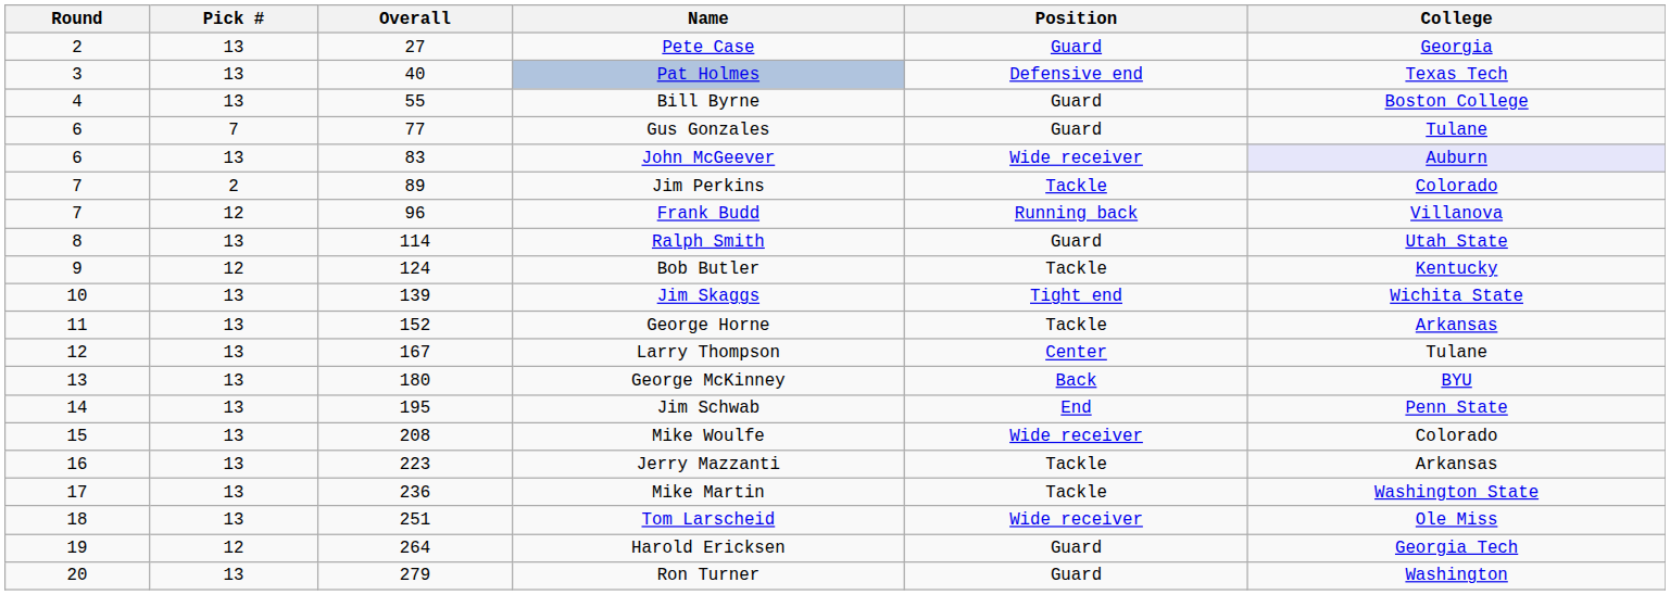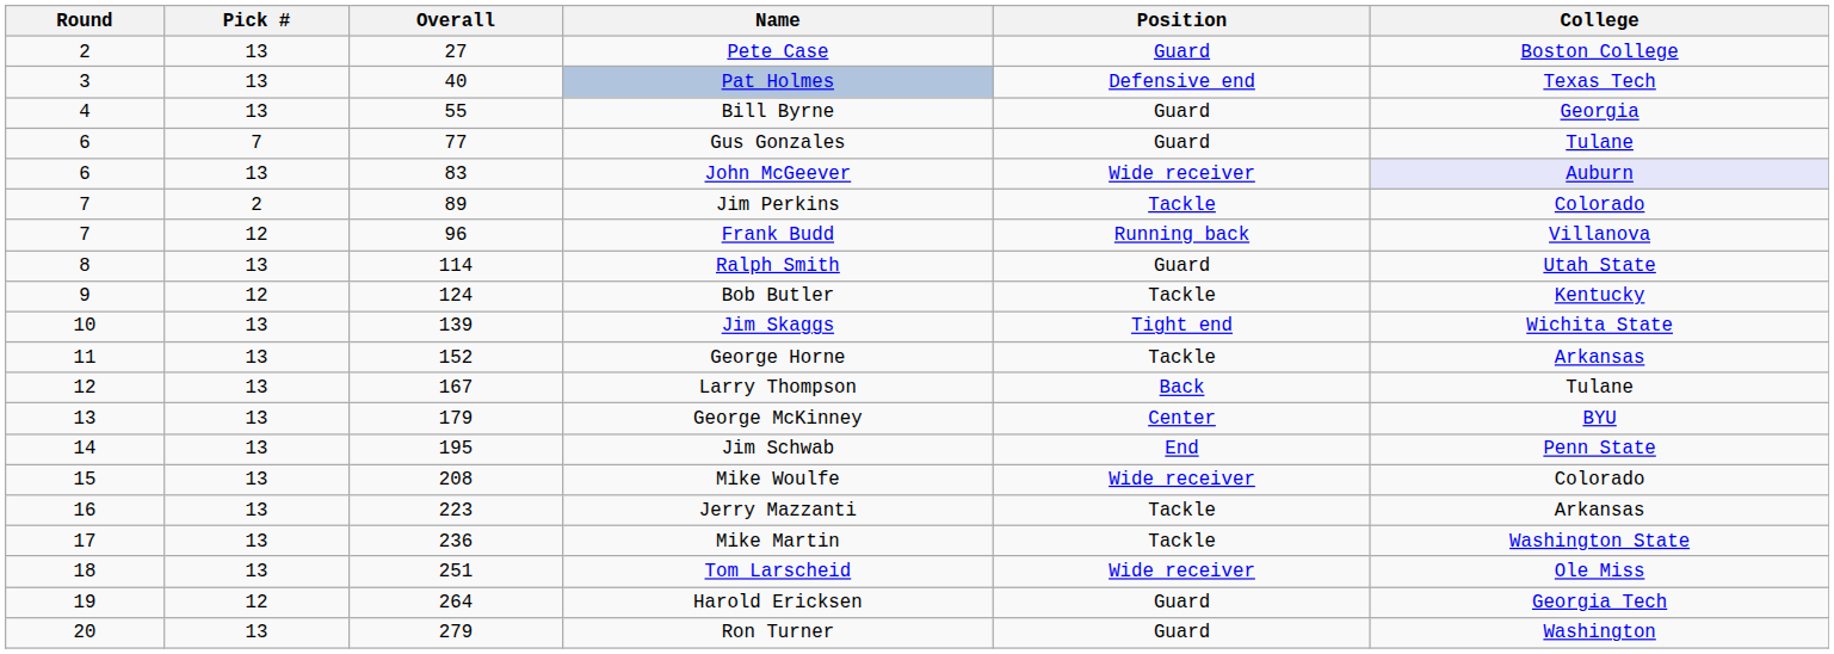Pete Case | College: Georgia -> Boston College
Bill Byrne | College: Boston College -> Georgia
Larry Thompson | Position: Center -> Back
George McKinney | Overall: 180 -> 179
George McKinney | Position: Back -> Center
